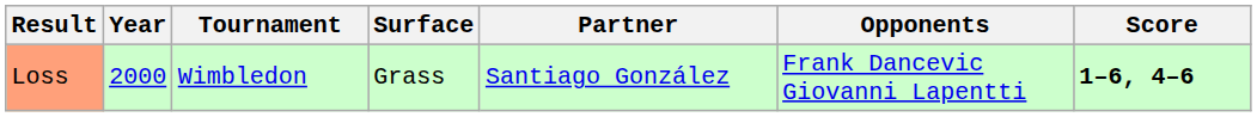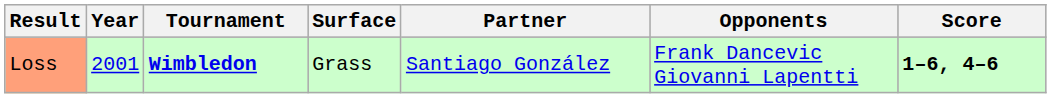Loss | Year: 2000 -> 2001
Loss | Tournament: normal -> bold
